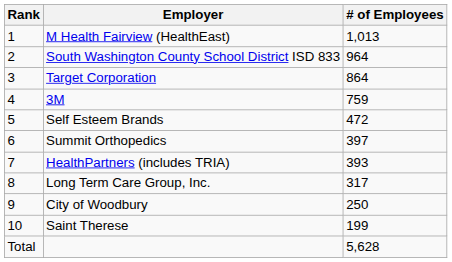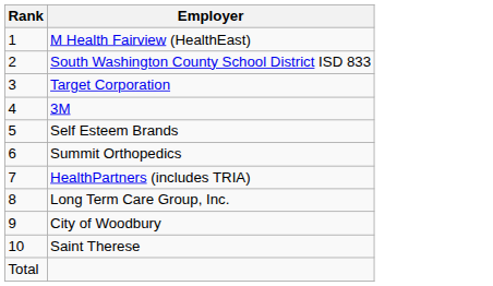- column: # of Employees | 1,013 | 964 | 864 | 759 | 472 | 397 | 393 | 317 | 250 | 199 | 5,628
